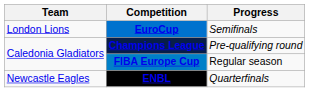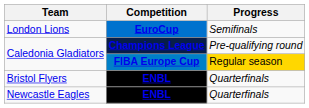Caledonia Gladiators / FIBA Europe Cup | Progress: no background -> gold background
+ row: Bristol Flyers | ENBL | Quarterfinals
